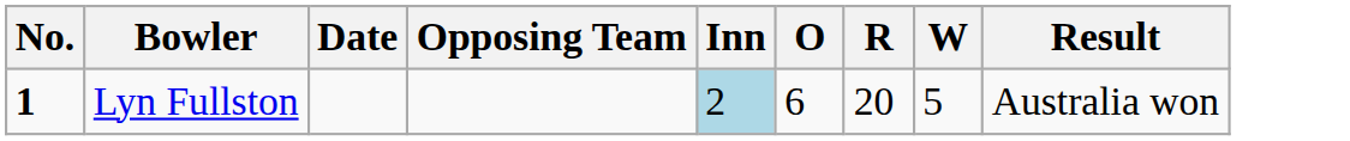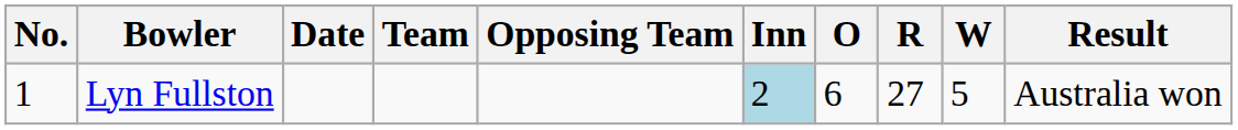+ column: Team
Lyn Fullston | No.: bold -> normal
Lyn Fullston | R: 20 -> 27
